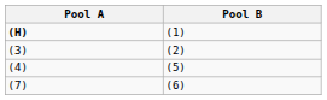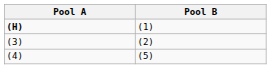- row: (7) | (6)
